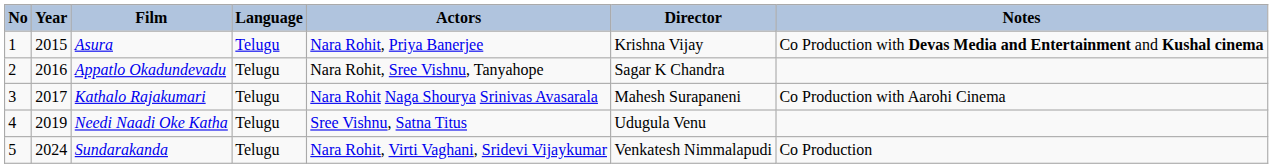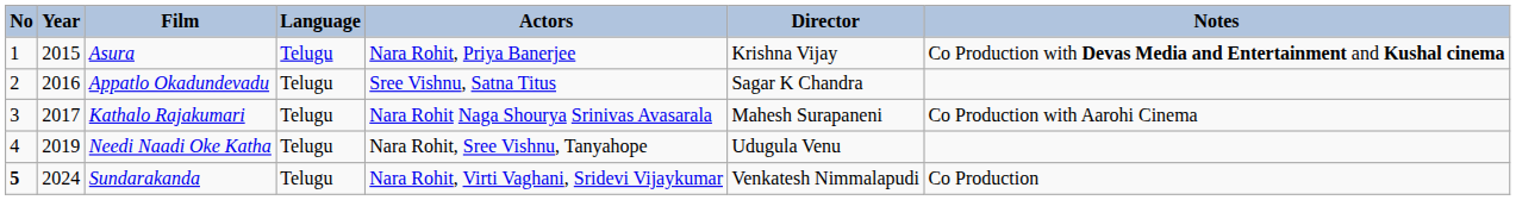Appatlo Okadundevadu | Actors: Nara Rohit, Sree Vishnu, Tanyahope -> Sree Vishnu, Satna Titus
Needi Naadi Oke Katha | Actors: Sree Vishnu, Satna Titus -> Nara Rohit, Sree Vishnu, Tanyahope
Sundarakanda | No: normal -> bold
